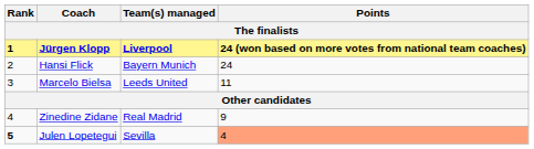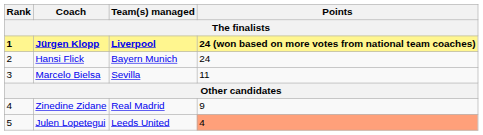Marcelo Bielsa | Team(s) managed: Leeds United -> Sevilla
Julen Lopetegui | Rank: bold -> normal
Julen Lopetegui | Team(s) managed: Sevilla -> Leeds United
